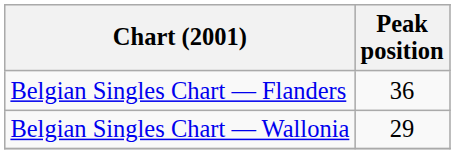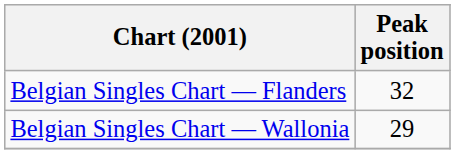Belgian Singles Chart — Flanders | Peak position: 36 -> 32
